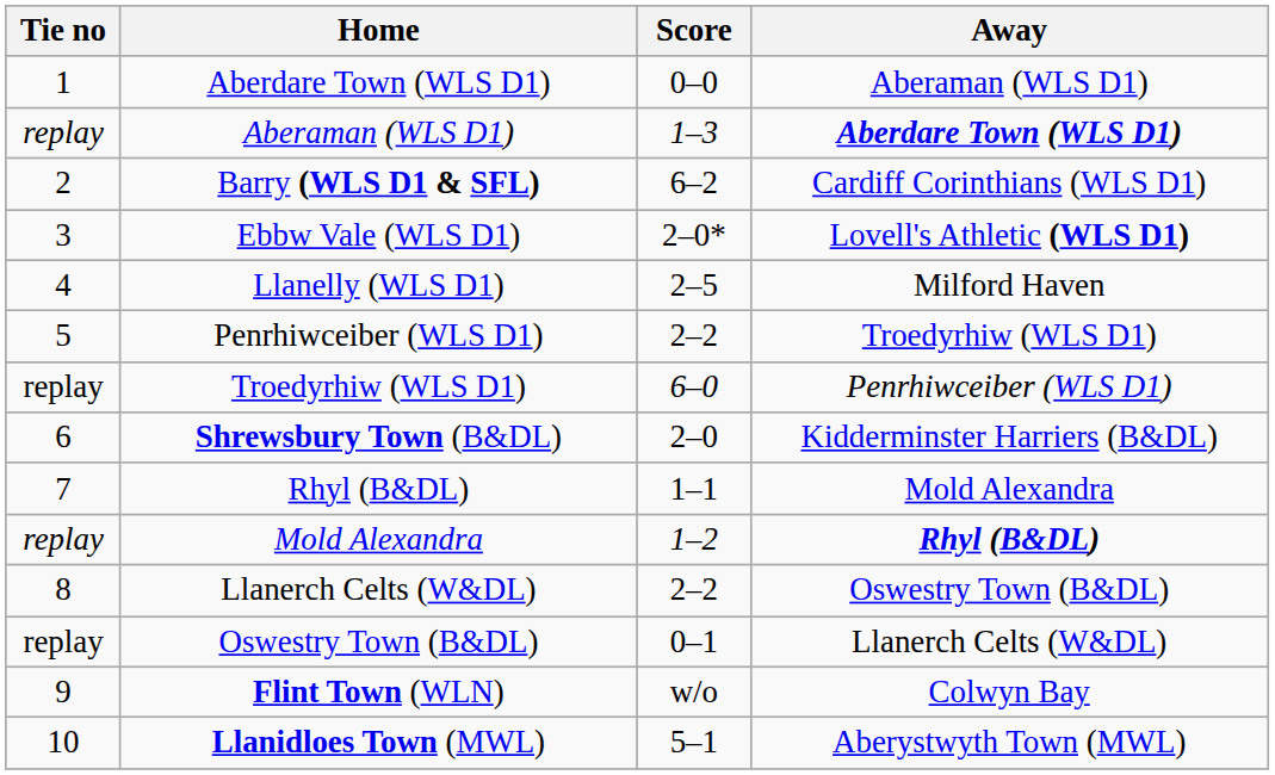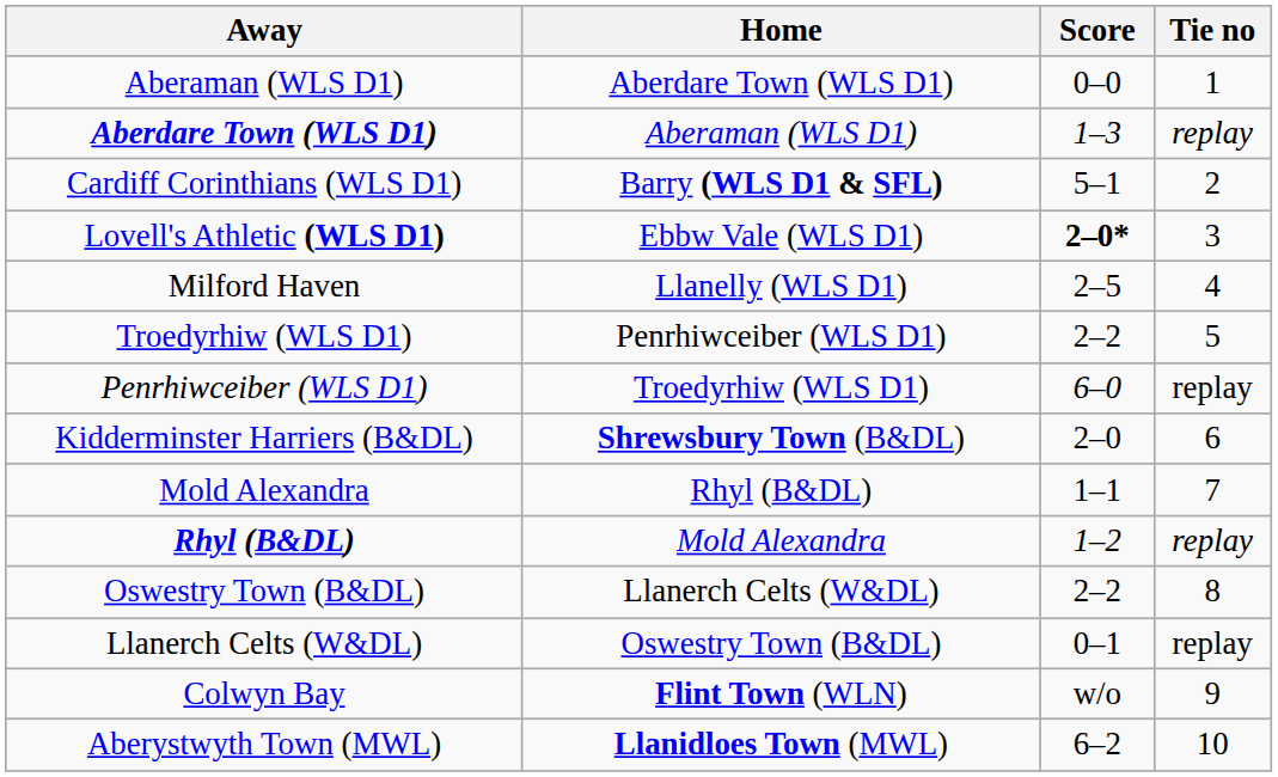columns swapped: Tie no <-> Away
Barry (WLS D1 & SFL) | Score: 6–2 -> 5–1
Ebbw Vale (WLS D1) | Score: normal -> bold
Llanidloes Town (MWL) | Score: 5–1 -> 6–2
